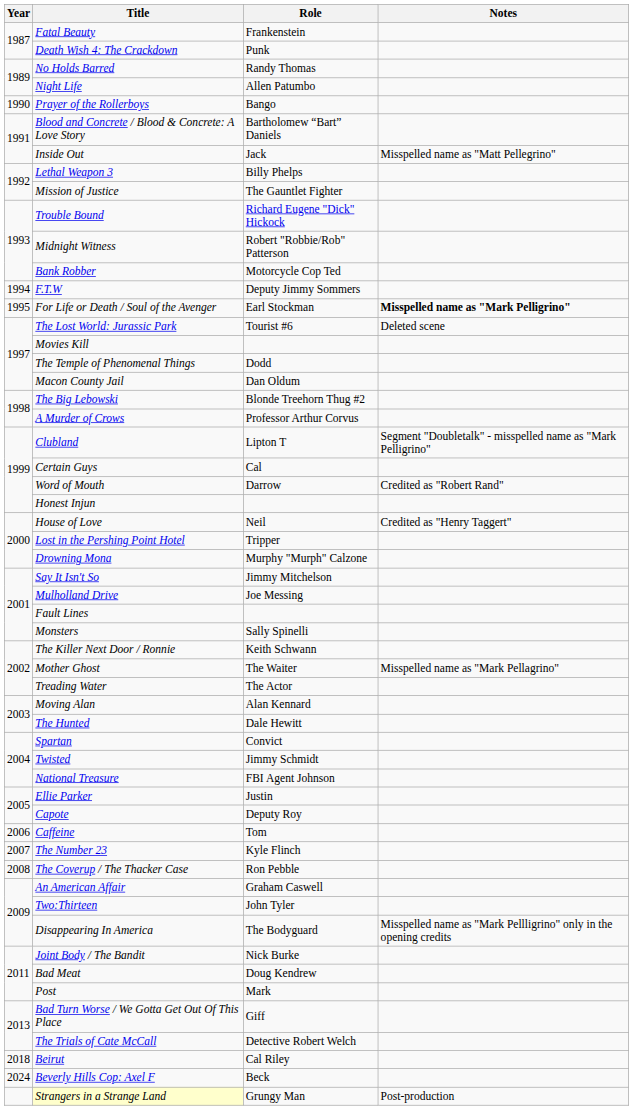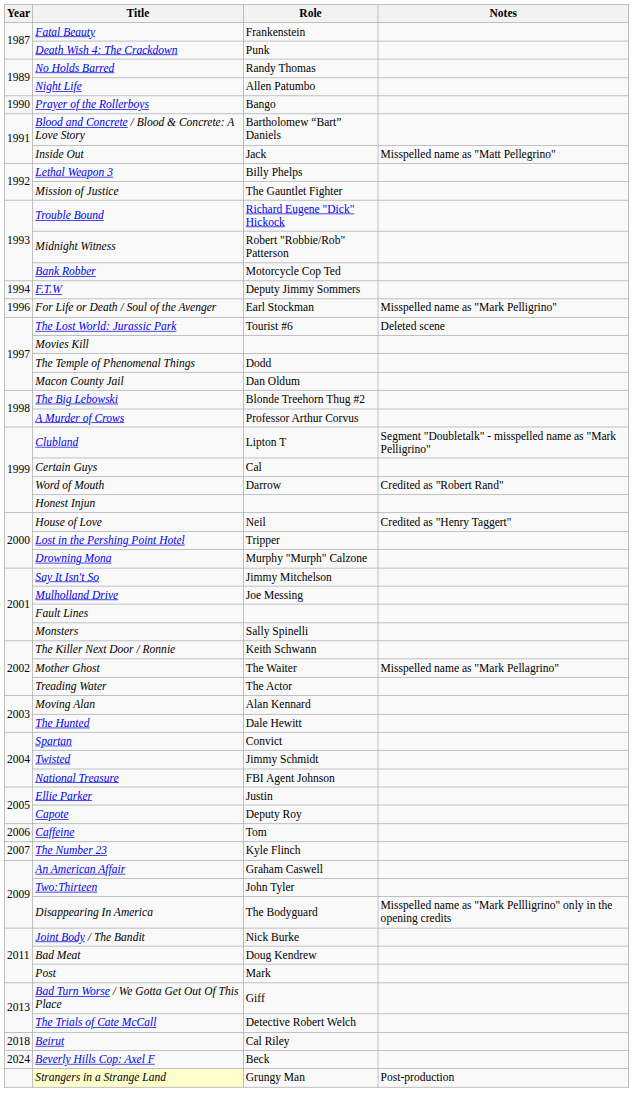For Life or Death / Soul of the Avenger | Year: 1995 -> 1996
For Life or Death / Soul of the Avenger | Notes: bold -> normal
- row: 2008 | The Coverup / The Thacker Case | Ron Pebble
